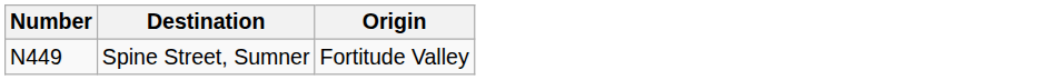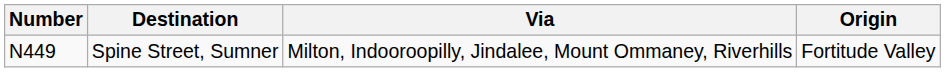+ column: Via | Milton, Indooroopilly, Jindalee, Mount Ommaney, Riverhills
